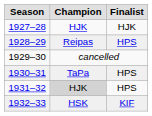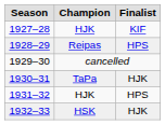1927–28 | Finalist: HJK -> KIF
1930–31 | Finalist: HPS -> HJK
1931–32 | Champion: lightgrey background -> no background
1932–33 | Finalist: KIF -> HJK
